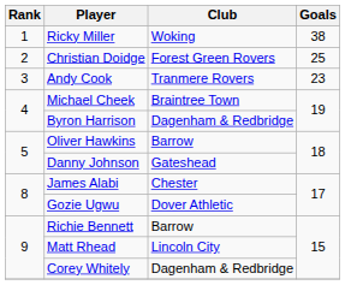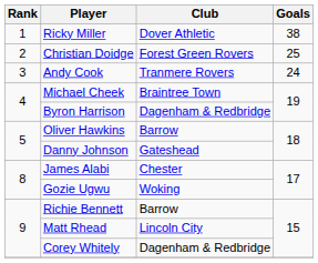Ricky Miller | Club: Woking -> Dover Athletic
Andy Cook | Goals: 23 -> 24
Gozie Ugwu | Club: Dover Athletic -> Woking
